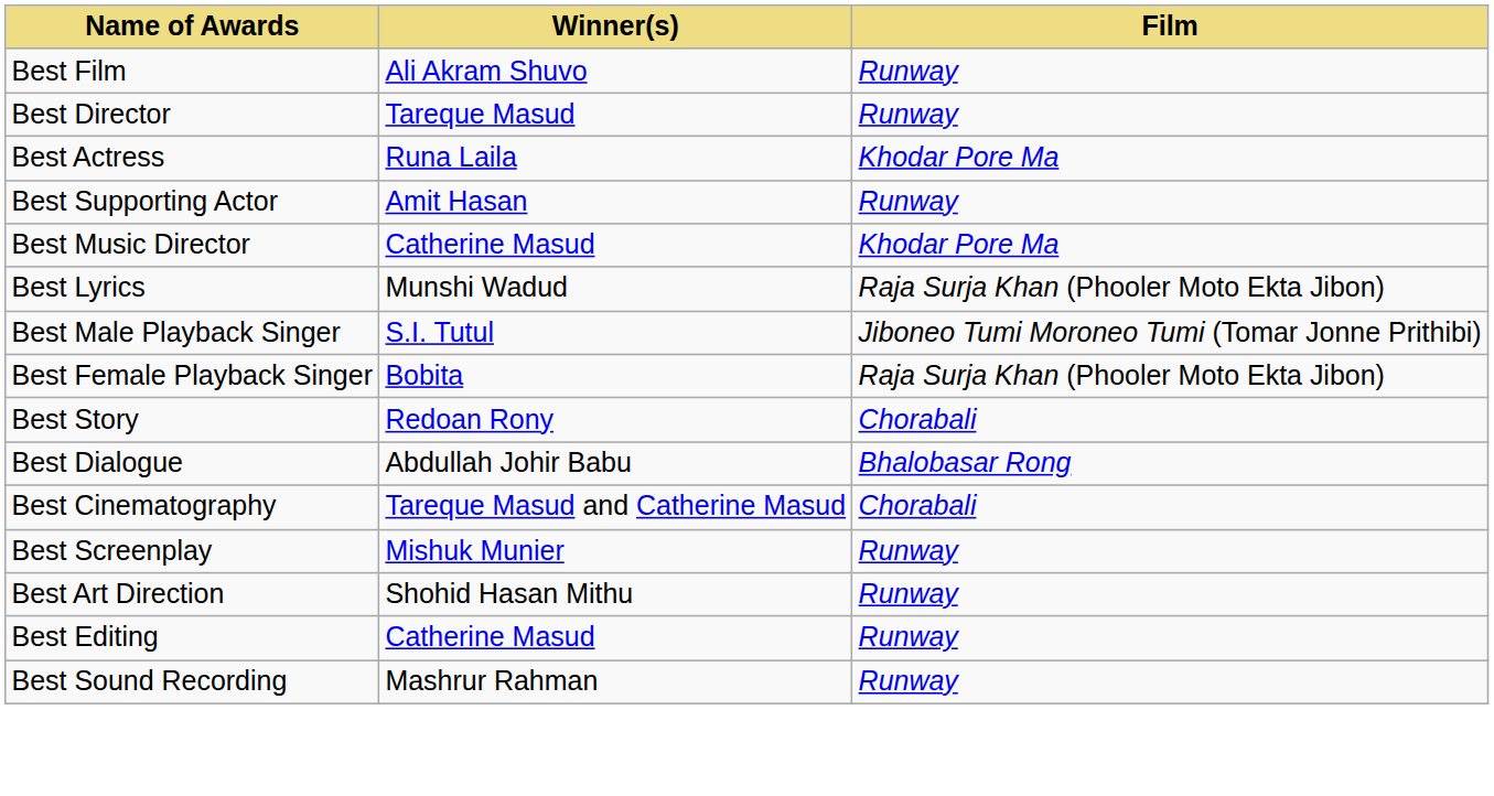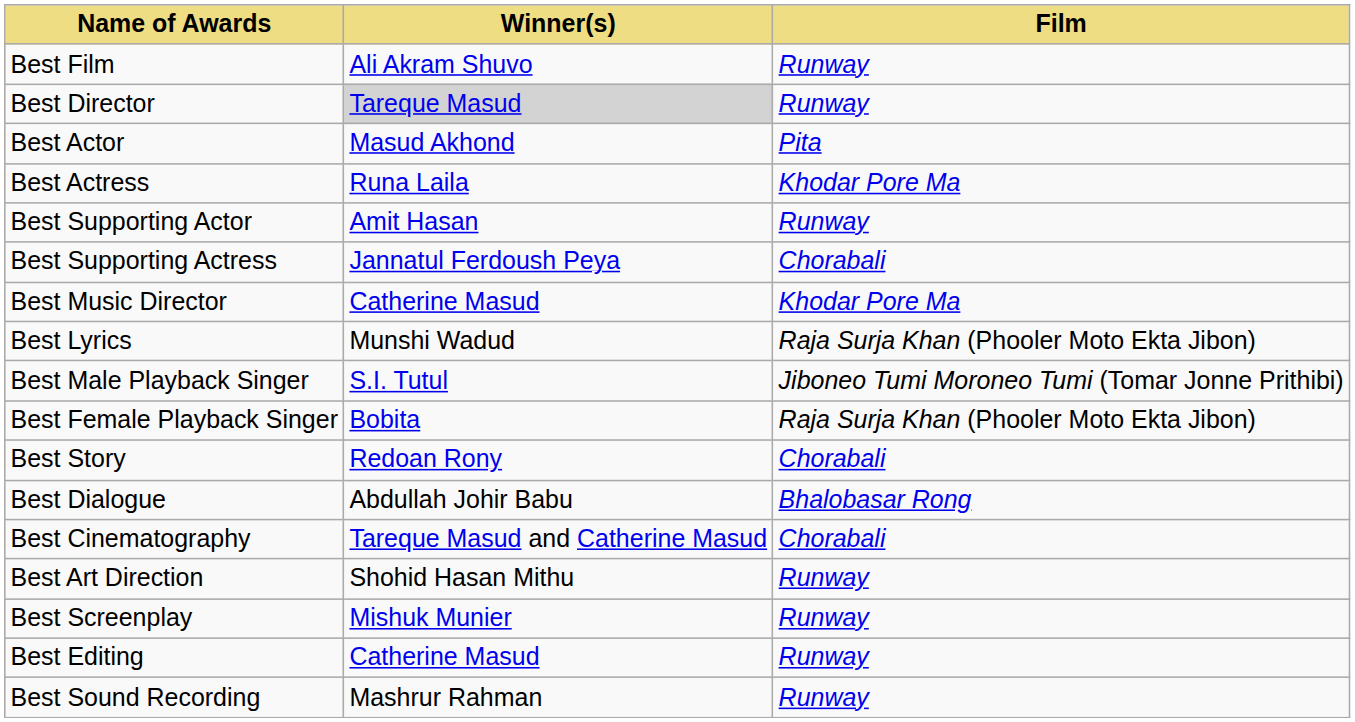Best Director | Winner(s): no background -> lightgrey background
+ row: Best Actor | Masud Akhond | Pita
+ row: Best Supporting Actress | Jannatul Ferdoush Peya | Chorabali
rows swapped: Best Screenplay <-> Best Art Direction
